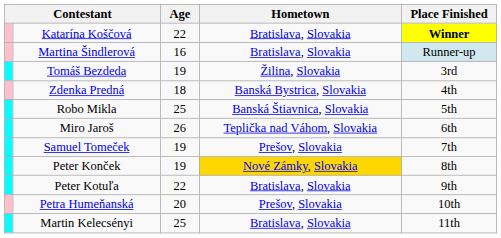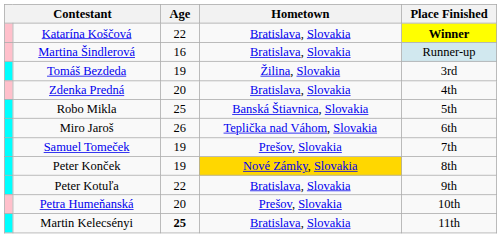Zdenka Predná | Age: 18 -> 20
Zdenka Predná | Hometown: Banská Bystrica, Slovakia -> Bratislava, Slovakia
Martin Kelecsényi | Age: normal -> bold
